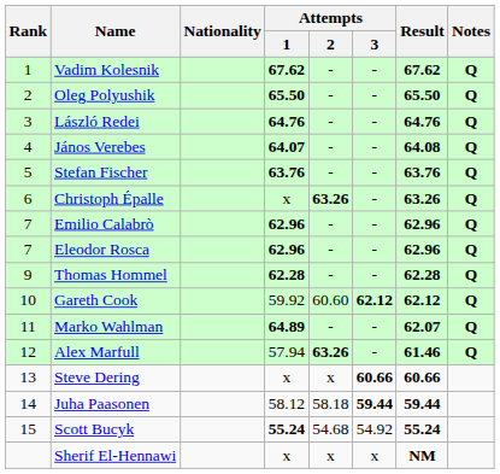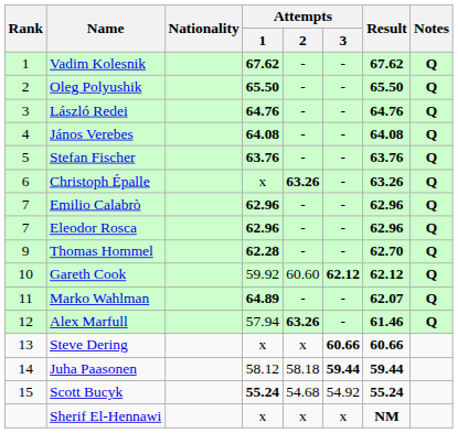János Verebes | Attempts / 1: 64.07 -> 64.08
Thomas Hommel | Result: 62.28 -> 62.70
